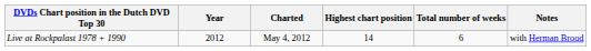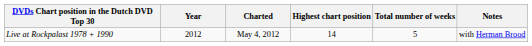Live at Rockpalast 1978 + 1990 | Total number of weeks: 6 -> 5
